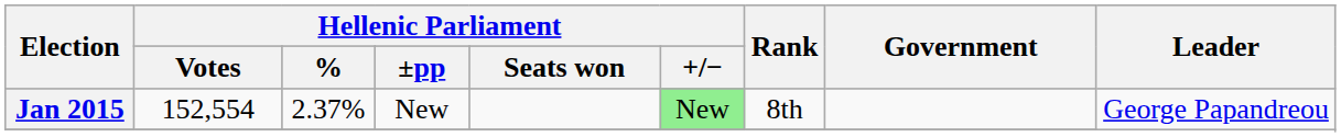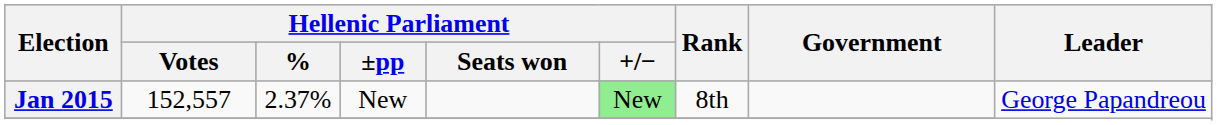Jan 2015 | Hellenic Parliament / Votes: 152,554 -> 152,557
